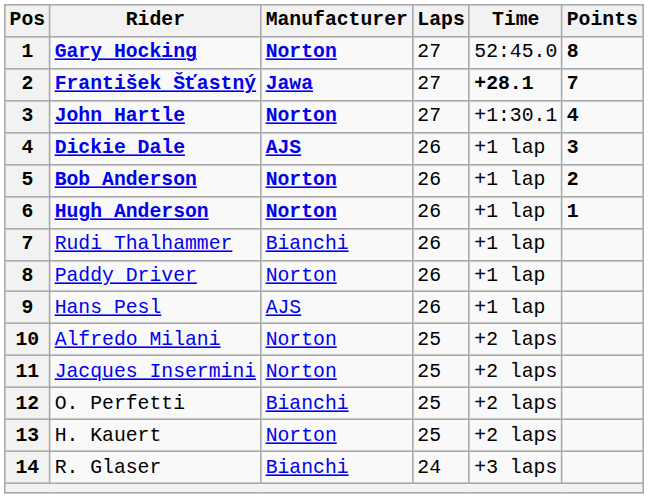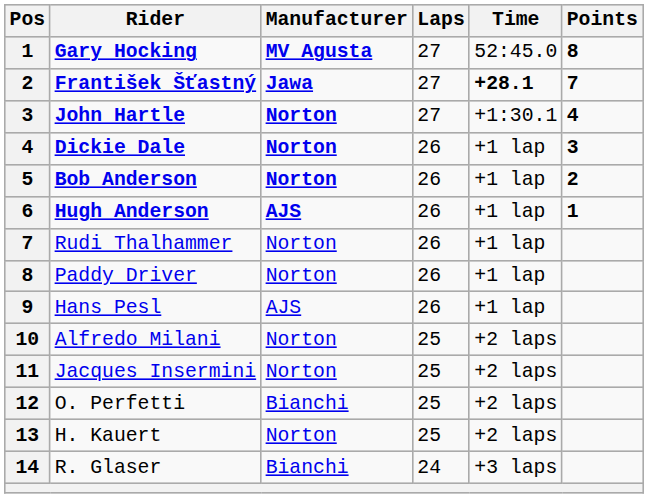Gary Hocking | Manufacturer: Norton -> MV Agusta
Dickie Dale | Manufacturer: AJS -> Norton
Hugh Anderson | Manufacturer: Norton -> AJS
Rudi Thalhammer | Manufacturer: Bianchi -> Norton
